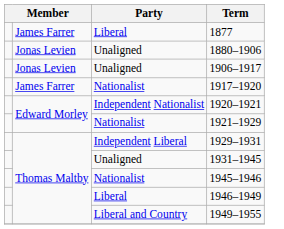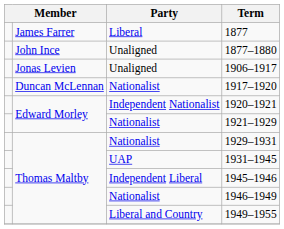+ row: John Ince | Unaligned | 1877–1880
- row: Jonas Levien | Unaligned | 1880–1906
1917–1920 | column 2: James Farrer -> Duncan McLennan
1929–1931 | Party: Independent Liberal -> Nationalist
1931–1945 | Party: Unaligned -> UAP
1945–1946 | Party: Nationalist -> Independent Liberal
1946–1949 | Party: Liberal -> Nationalist
